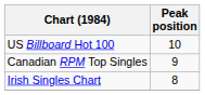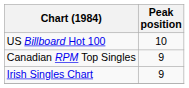Irish Singles Chart | Peak position: 8 -> 9
